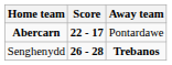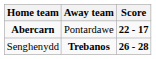columns swapped: Score <-> Away team
